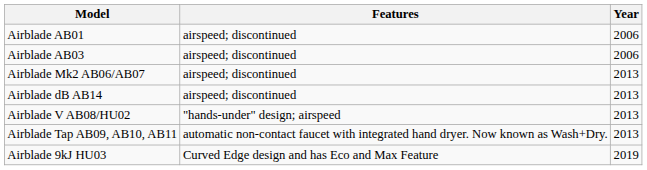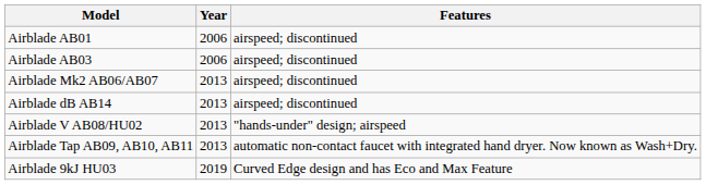columns swapped: Year <-> Features
